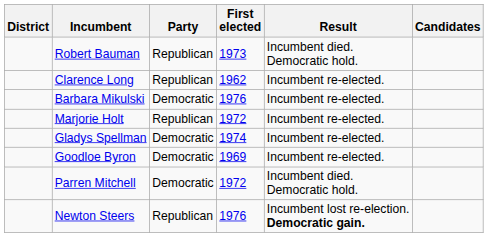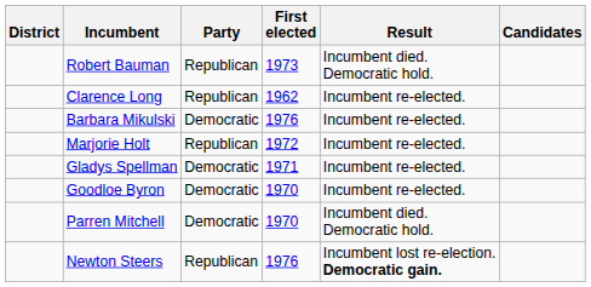Gladys Spellman | First elected: 1974 -> 1971
Goodloe Byron | First elected: 1969 -> 1970
Parren Mitchell | First elected: 1972 -> 1970
